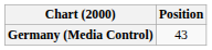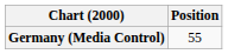Germany (Media Control) | Position: 43 -> 55
